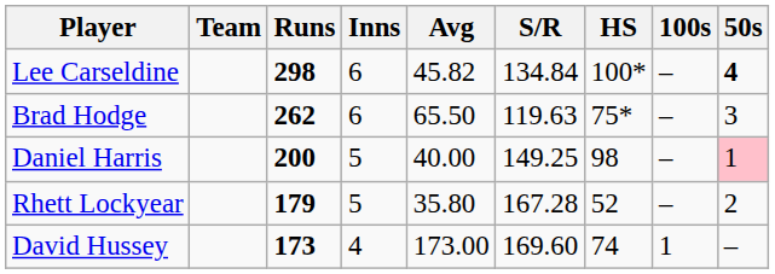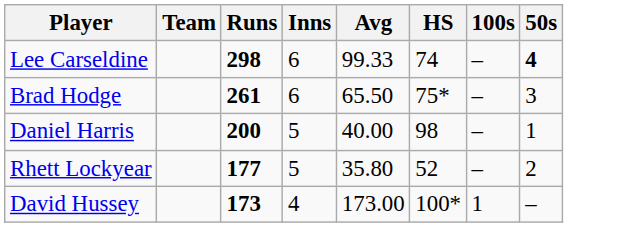- column: S/R | 134.84 | 119.63 | 149.25 | 167.28 | 169.60
Lee Carseldine | Avg: 45.82 -> 99.33
Lee Carseldine | HS: 100* -> 74
Brad Hodge | Runs: 262 -> 261
Daniel Harris | 50s: pink background -> no background
Rhett Lockyear | Runs: 179 -> 177
David Hussey | HS: 74 -> 100*
